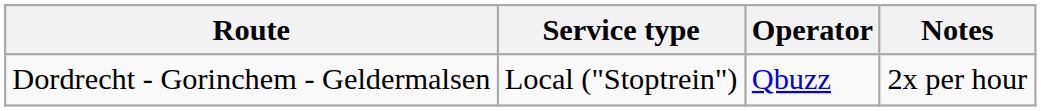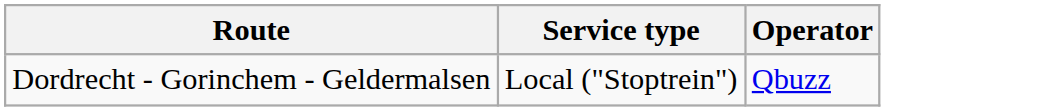- column: Notes | 2x per hour
